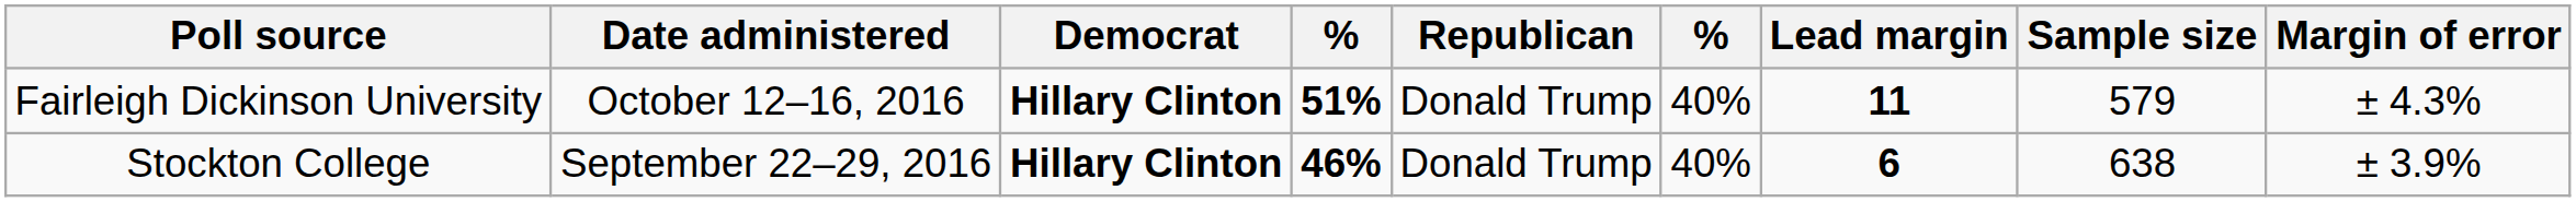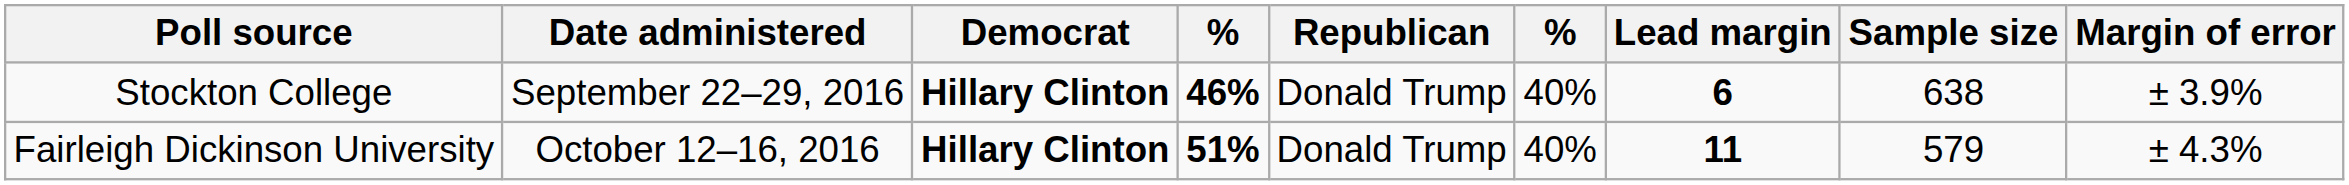rows swapped: Fairleigh Dickinson University <-> Stockton College
